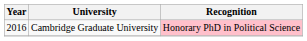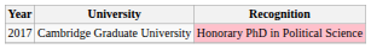Cambridge Graduate University | Year: 2016 -> 2017
